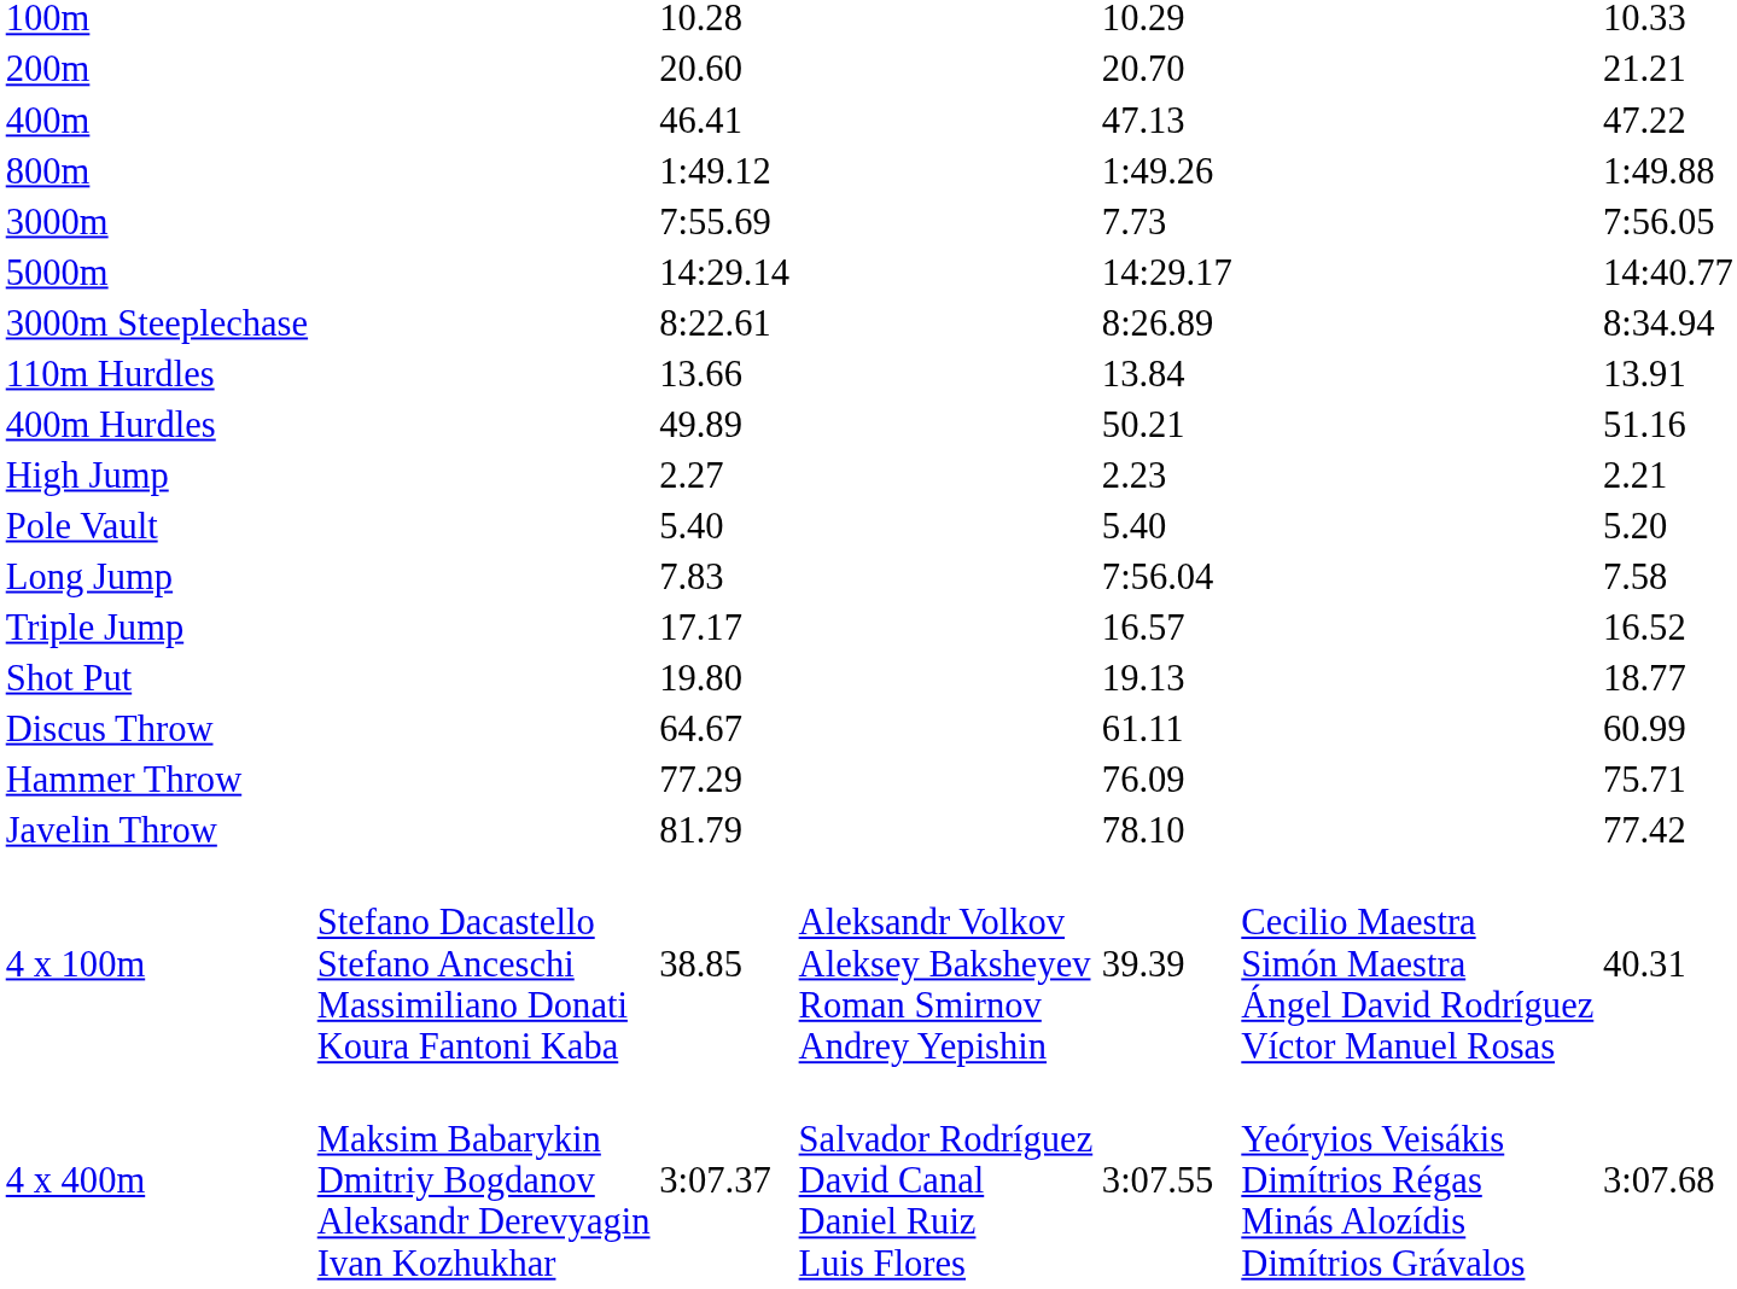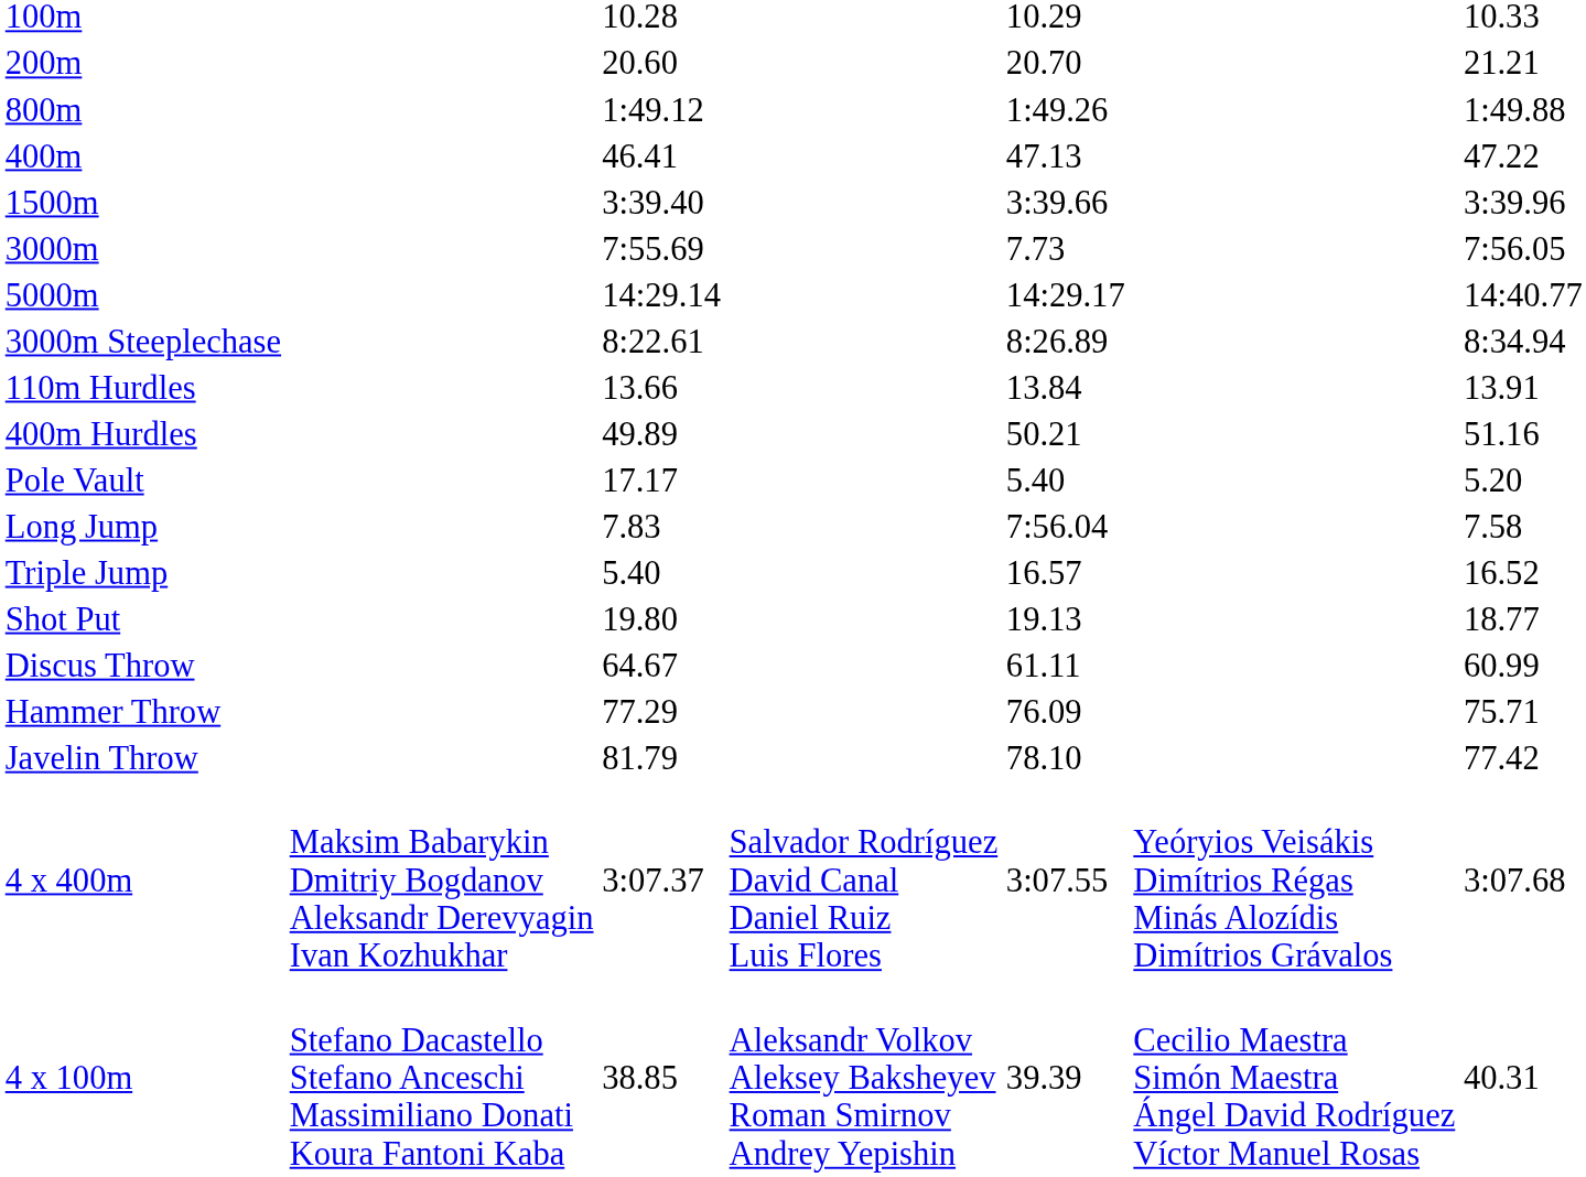rows swapped: 400m <-> 800m
+ row: 1500m | 3:39.40 | 3:39.66 | 3:39.96
- row: High Jump | 2.27 | 2.23 | 2.21
Pole Vault | column 3: 5.40 -> 17.17
Triple Jump | column 3: 17.17 -> 5.40
rows swapped: 4 x 100m <-> 4 x 400m
